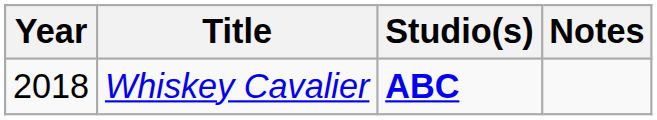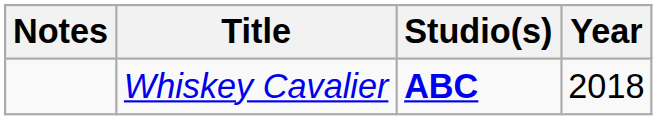columns swapped: Year <-> Notes
